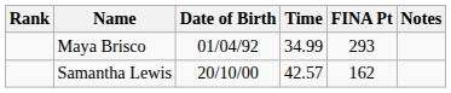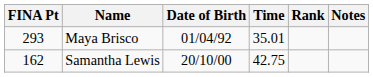columns swapped: Rank <-> FINA Pt
Maya Brisco | Time: 34.99 -> 35.01
Samantha Lewis | Time: 42.57 -> 42.75
